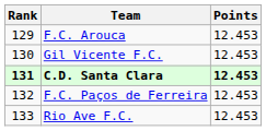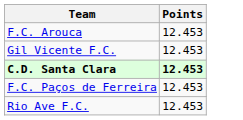- column: Rank | 129 | 130 | 131 | 132 | 133
